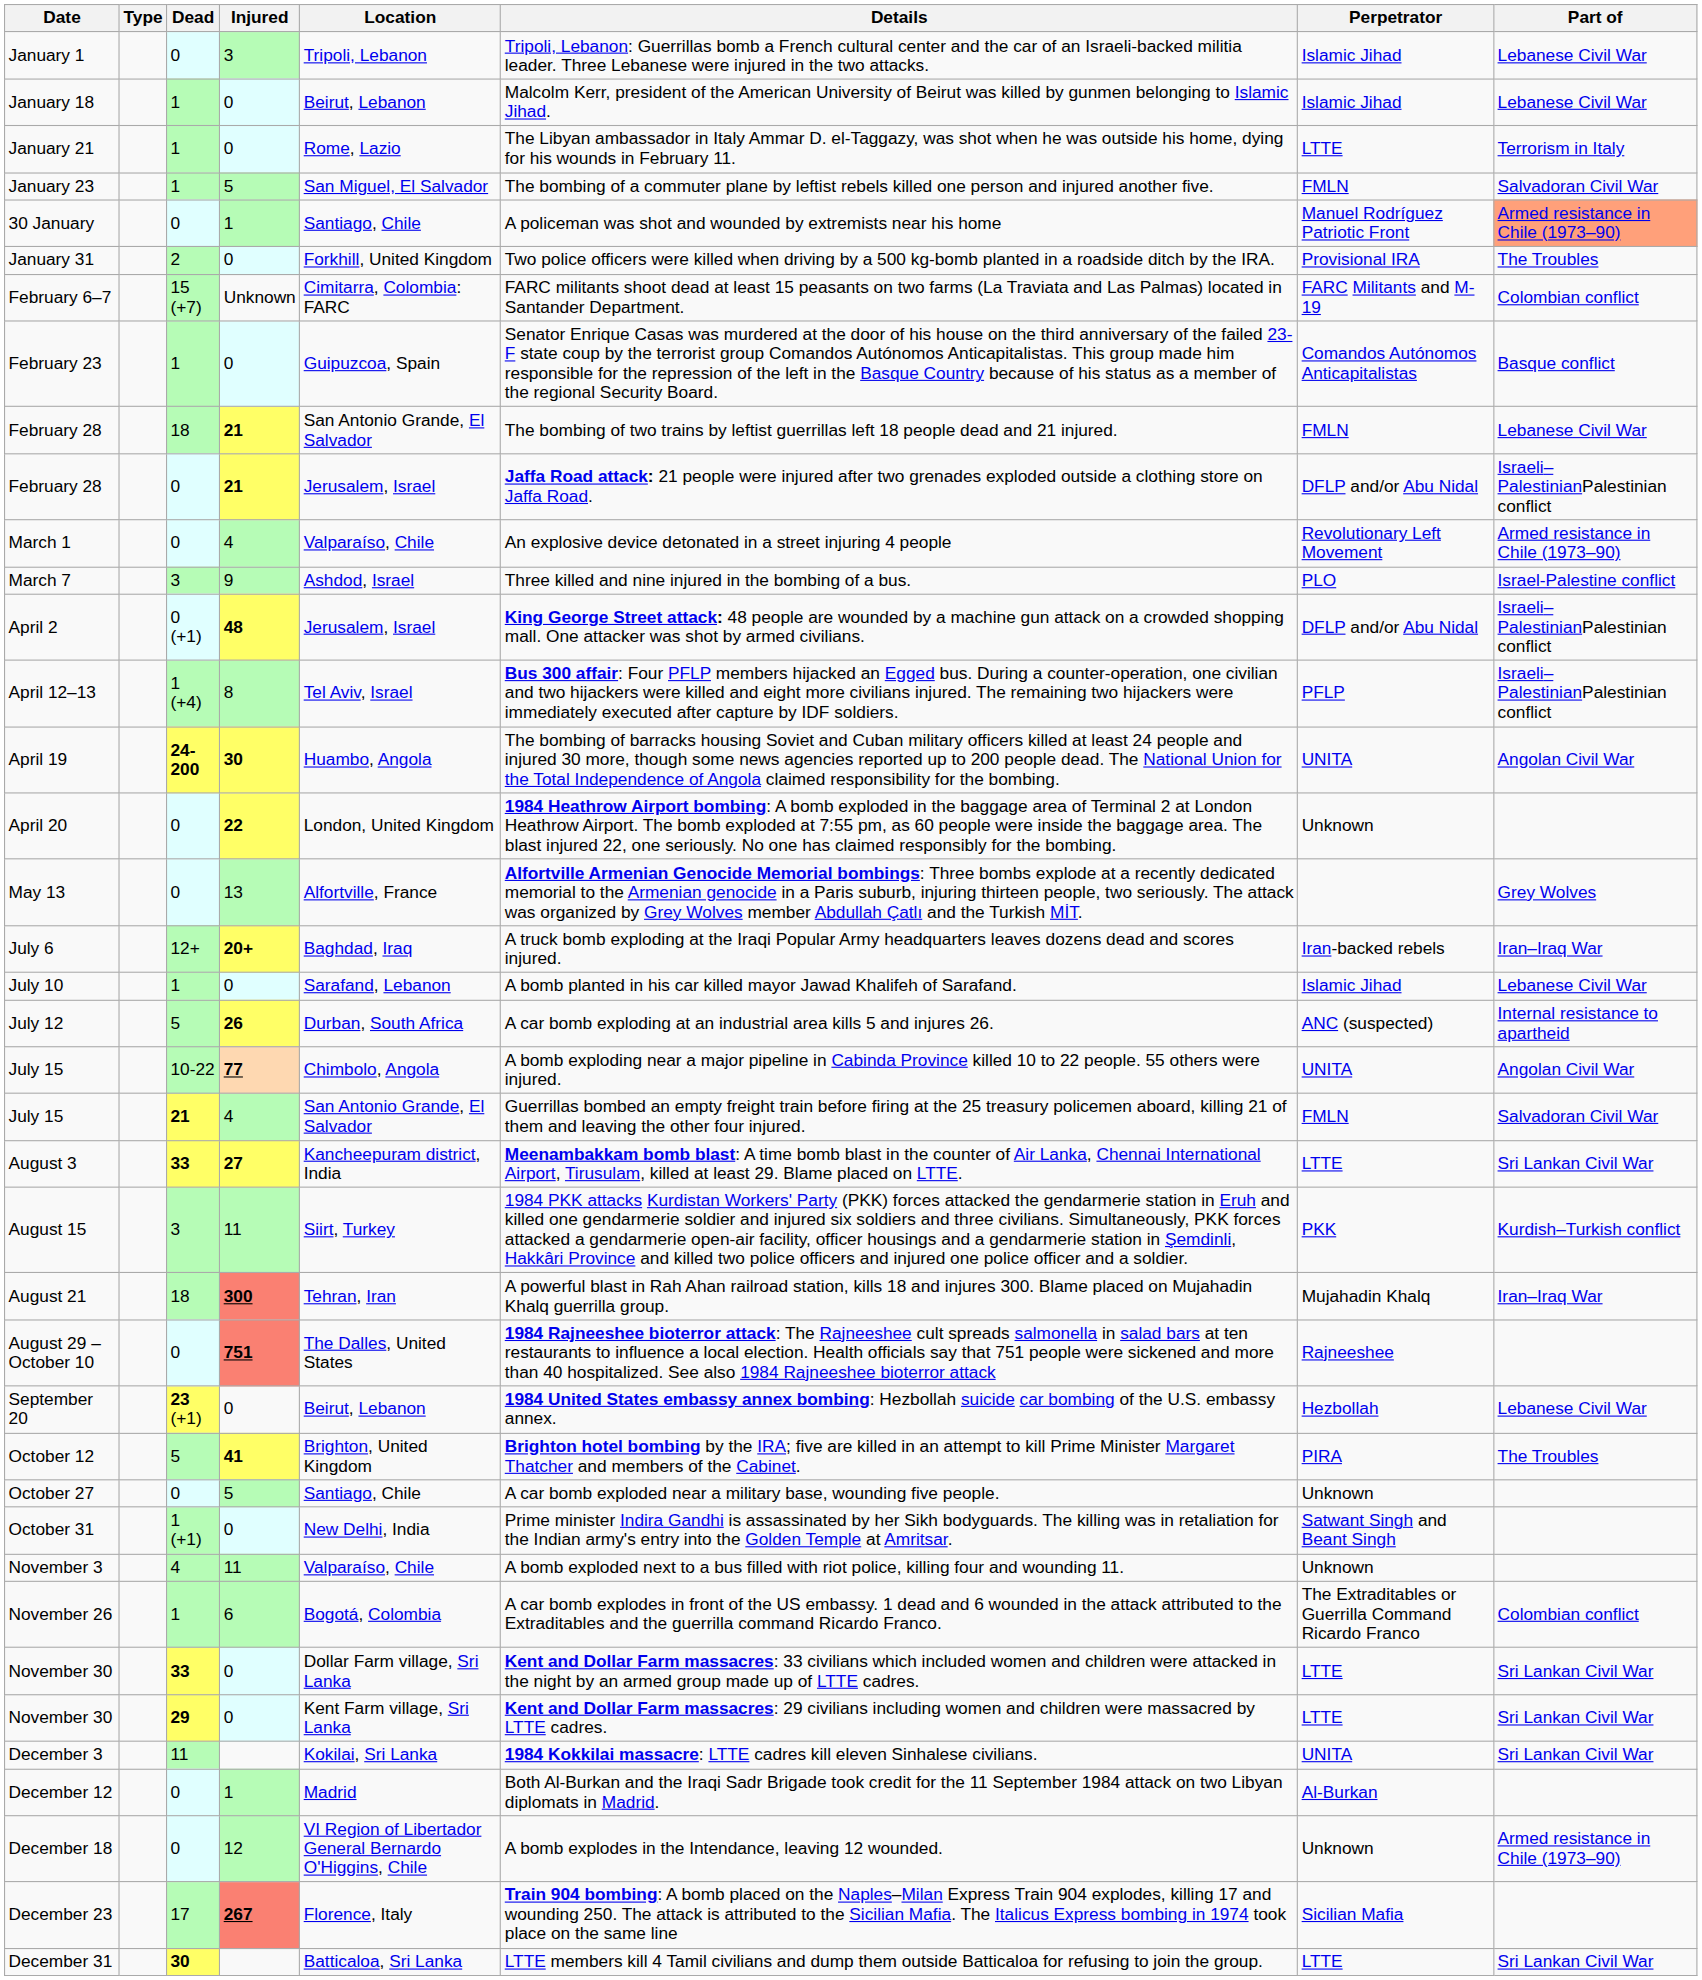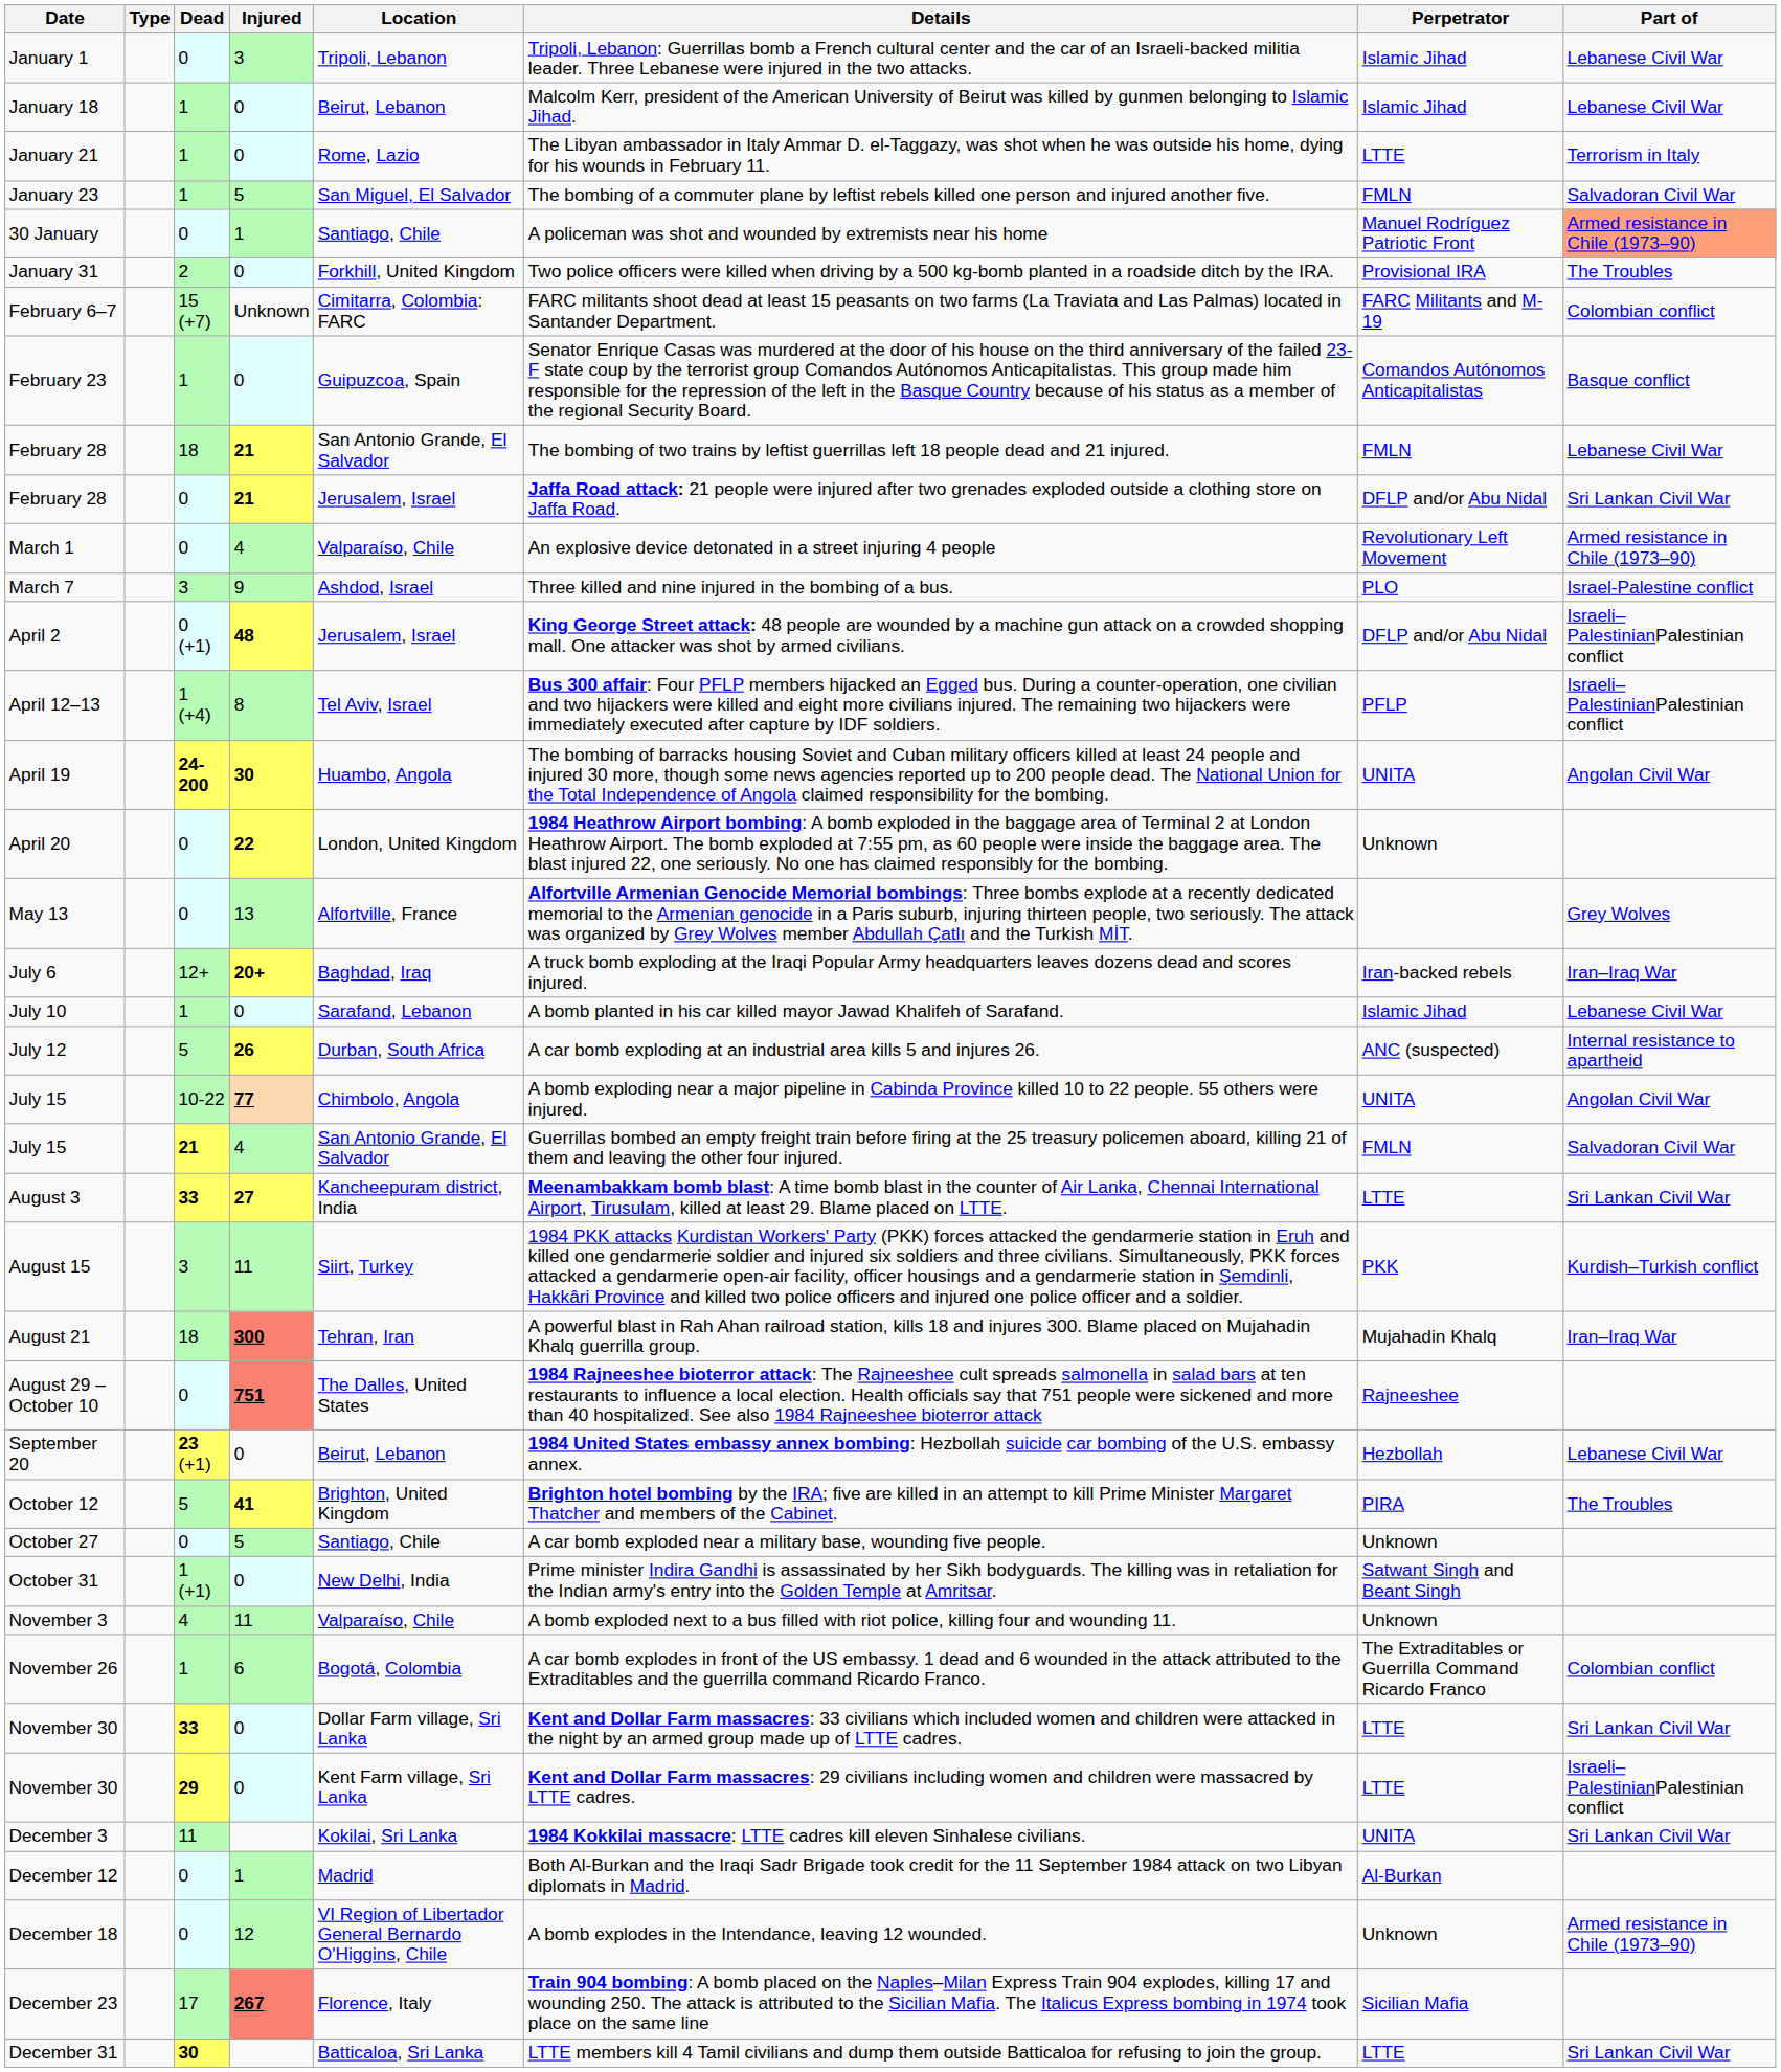February 28 / 0 | Part of: Israeli–PalestinianPalestinian conflict -> Sri Lankan Civil War
November 30 / 29 | Part of: Sri Lankan Civil War -> Israeli–PalestinianPalestinian conflict
